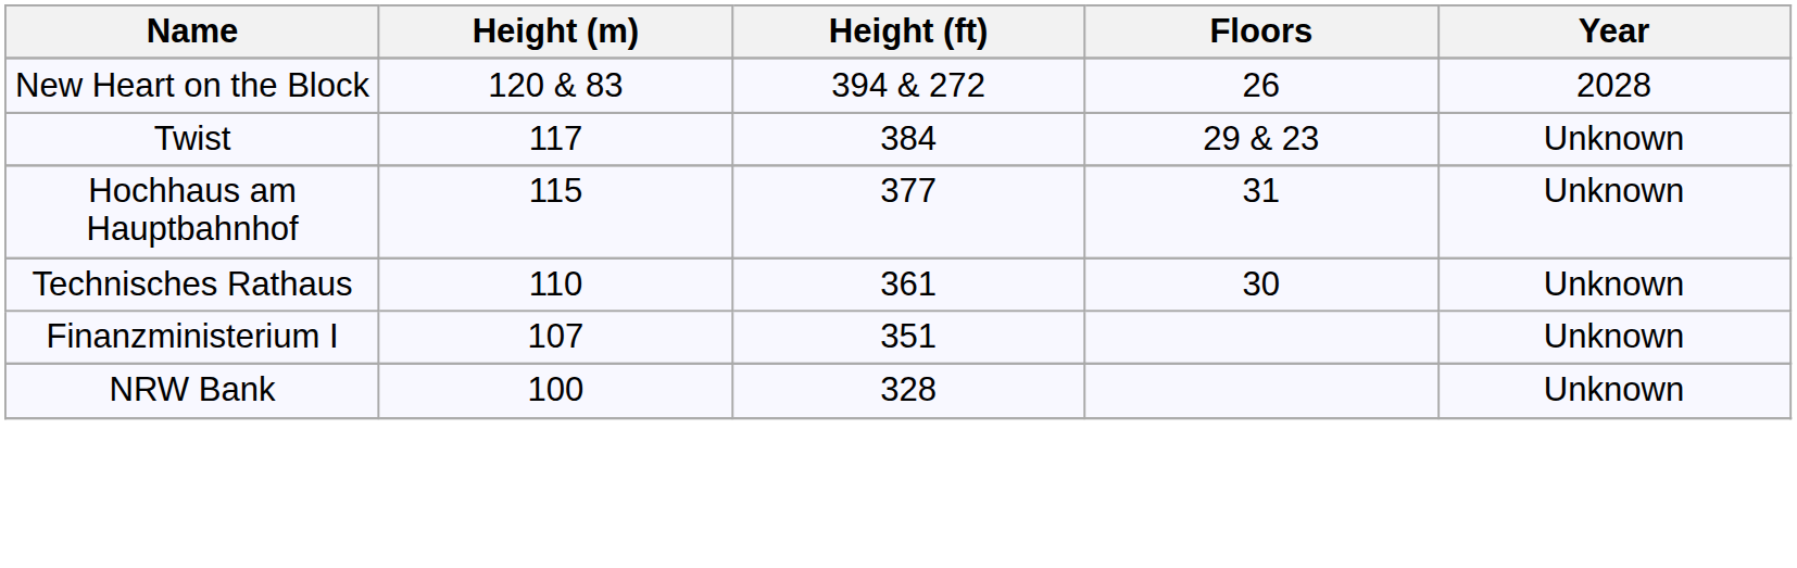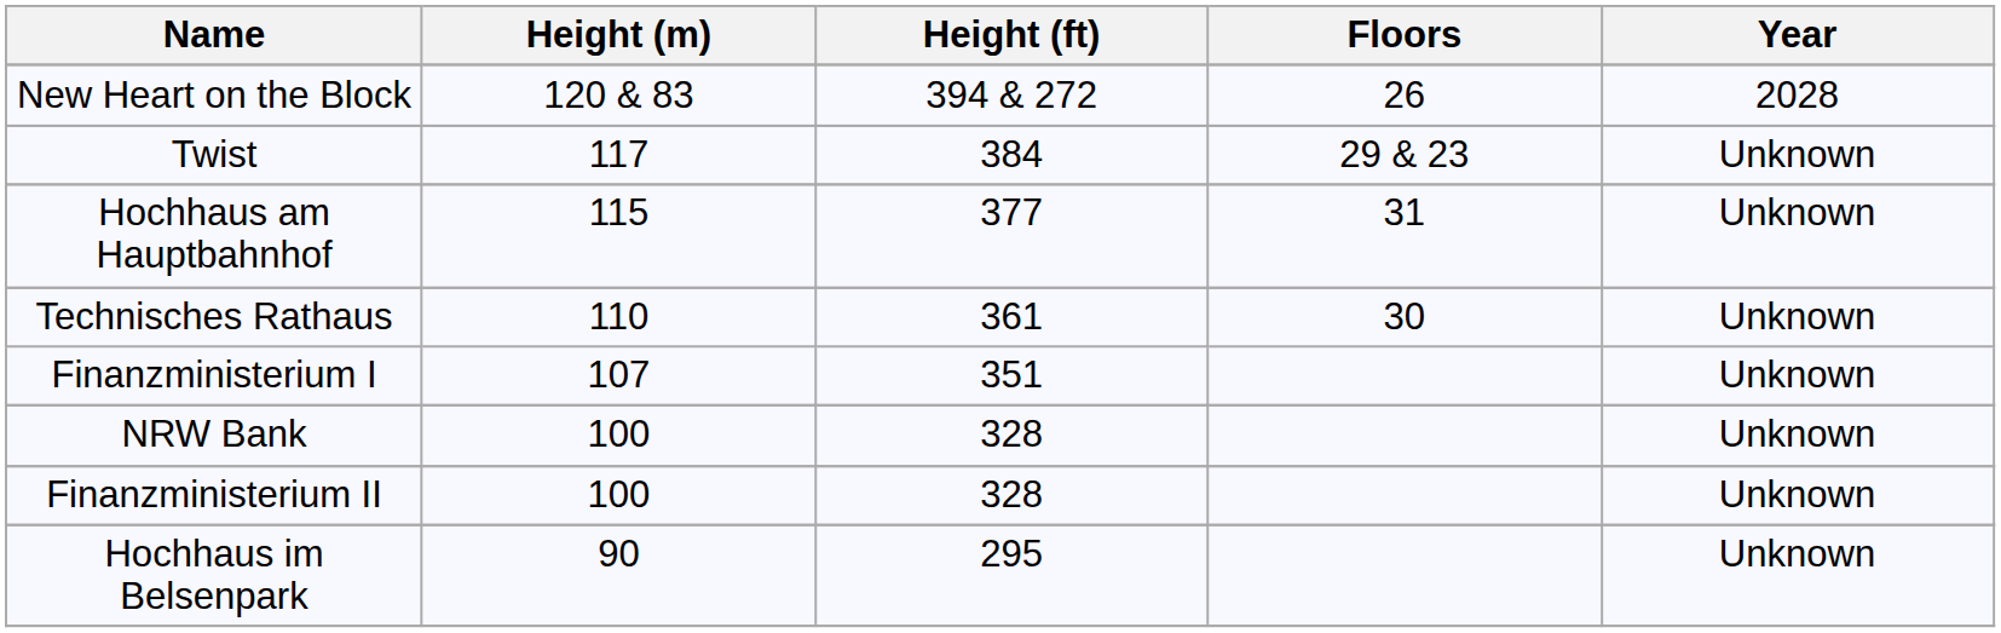+ row: Finanzministerium II | 100 | 328 | Unknown
+ row: Hochhaus im Belsenpark | 90 | 295 | Unknown
